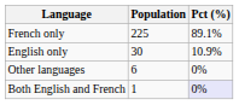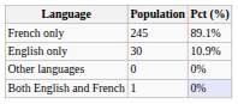French only | Population: 225 -> 245
Other languages | Population: 6 -> 0
